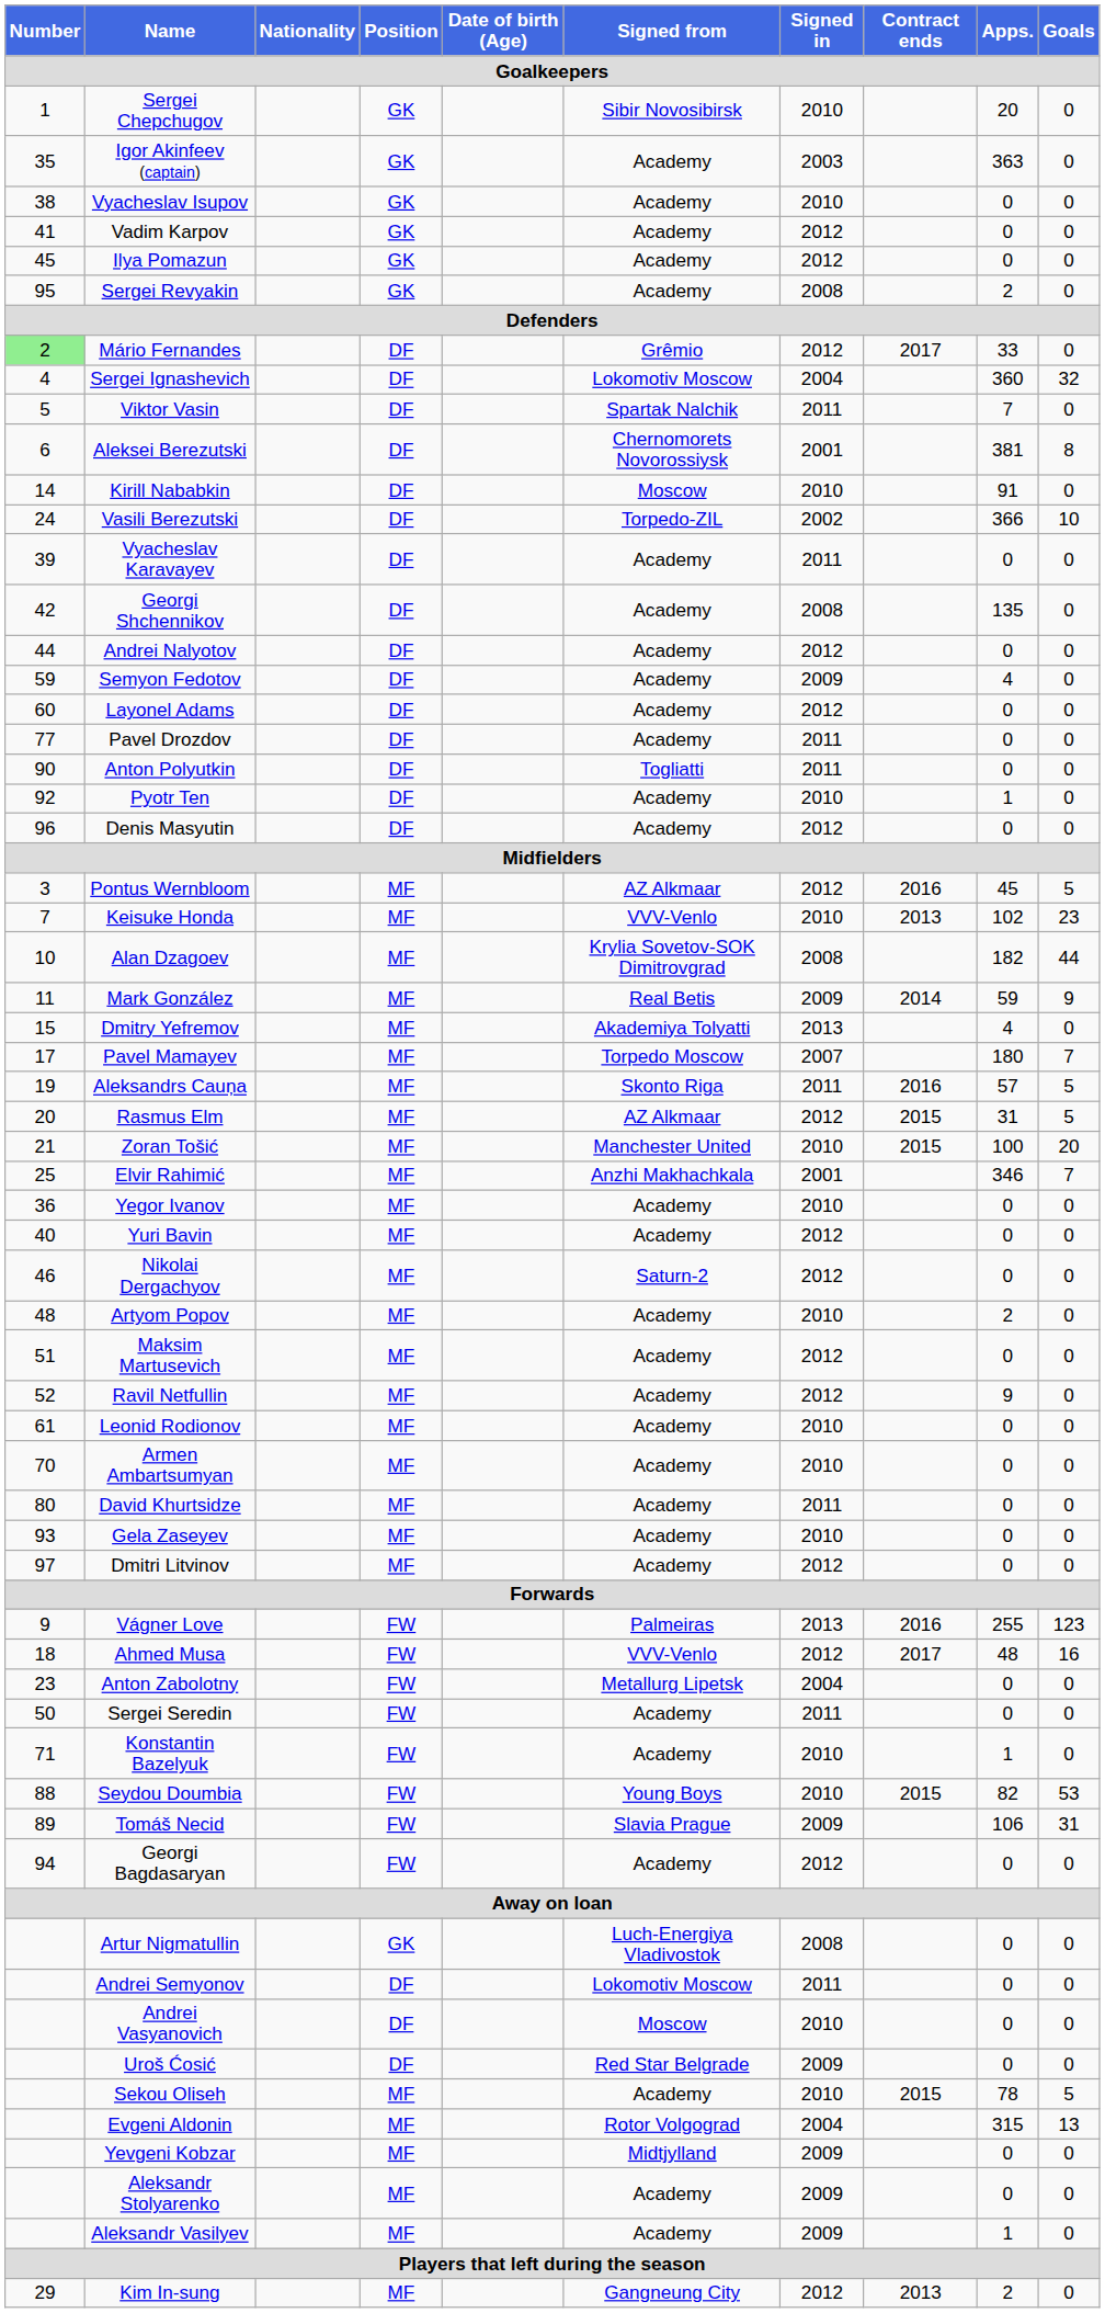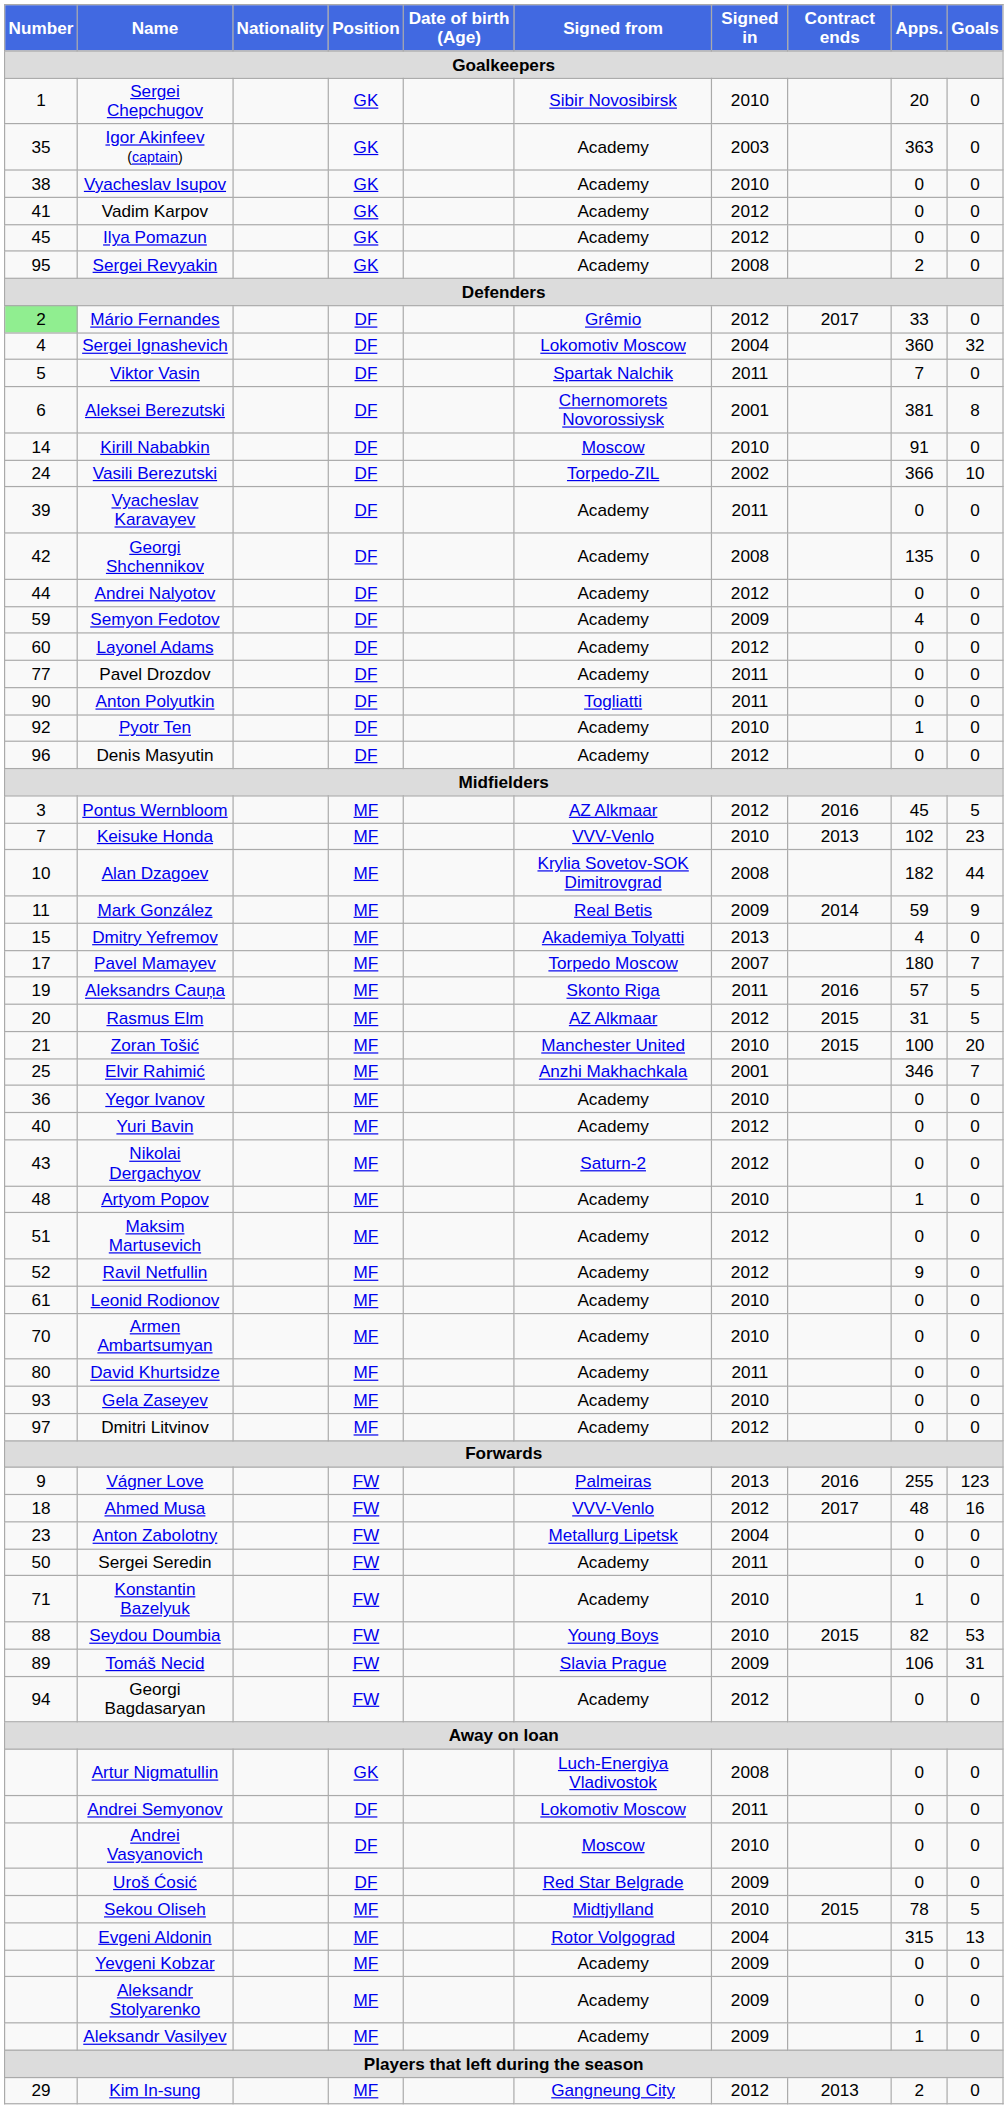Nikolai Dergachyov | Number: 46 -> 43
Artyom Popov | Apps.: 2 -> 1
Sekou Oliseh | Signed from: Academy -> Midtjylland
Yevgeni Kobzar | Signed from: Midtjylland -> Academy
